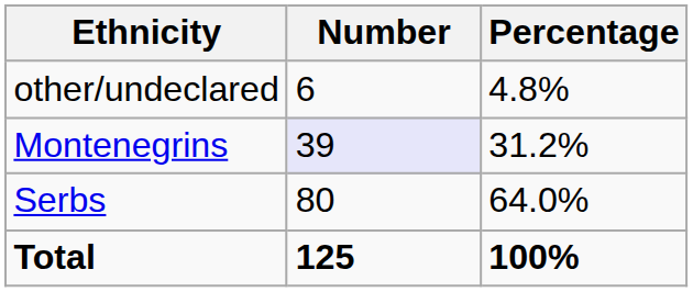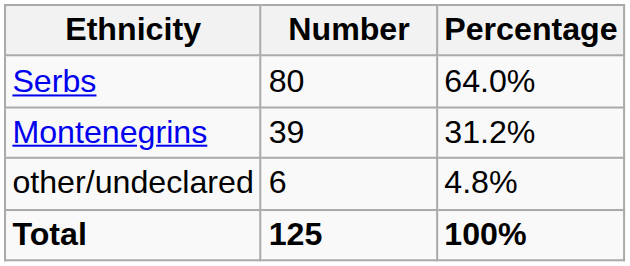rows swapped: Serbs <-> other/undeclared
Montenegrins | Number: lavender background -> no background
